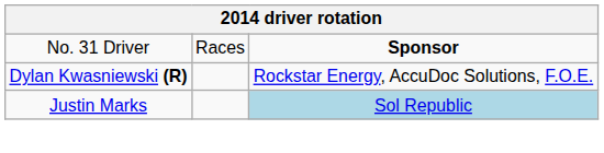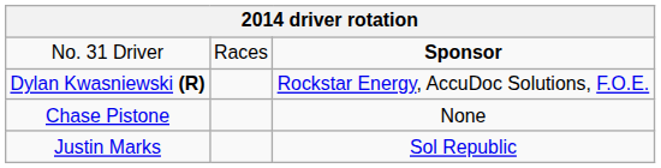+ row: Chase Pistone | None
Justin Marks | column 3: lightblue background -> no background
